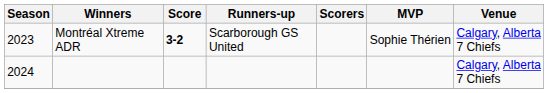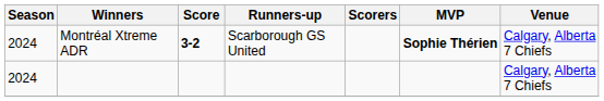Montréal Xtreme ADR | Season: 2023 -> 2024
Montréal Xtreme ADR | MVP: normal -> bold
